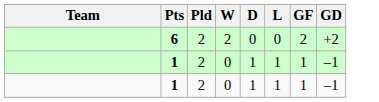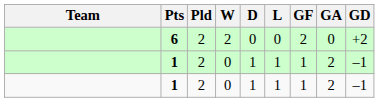+ column: GA | 0 | 2 | 2
